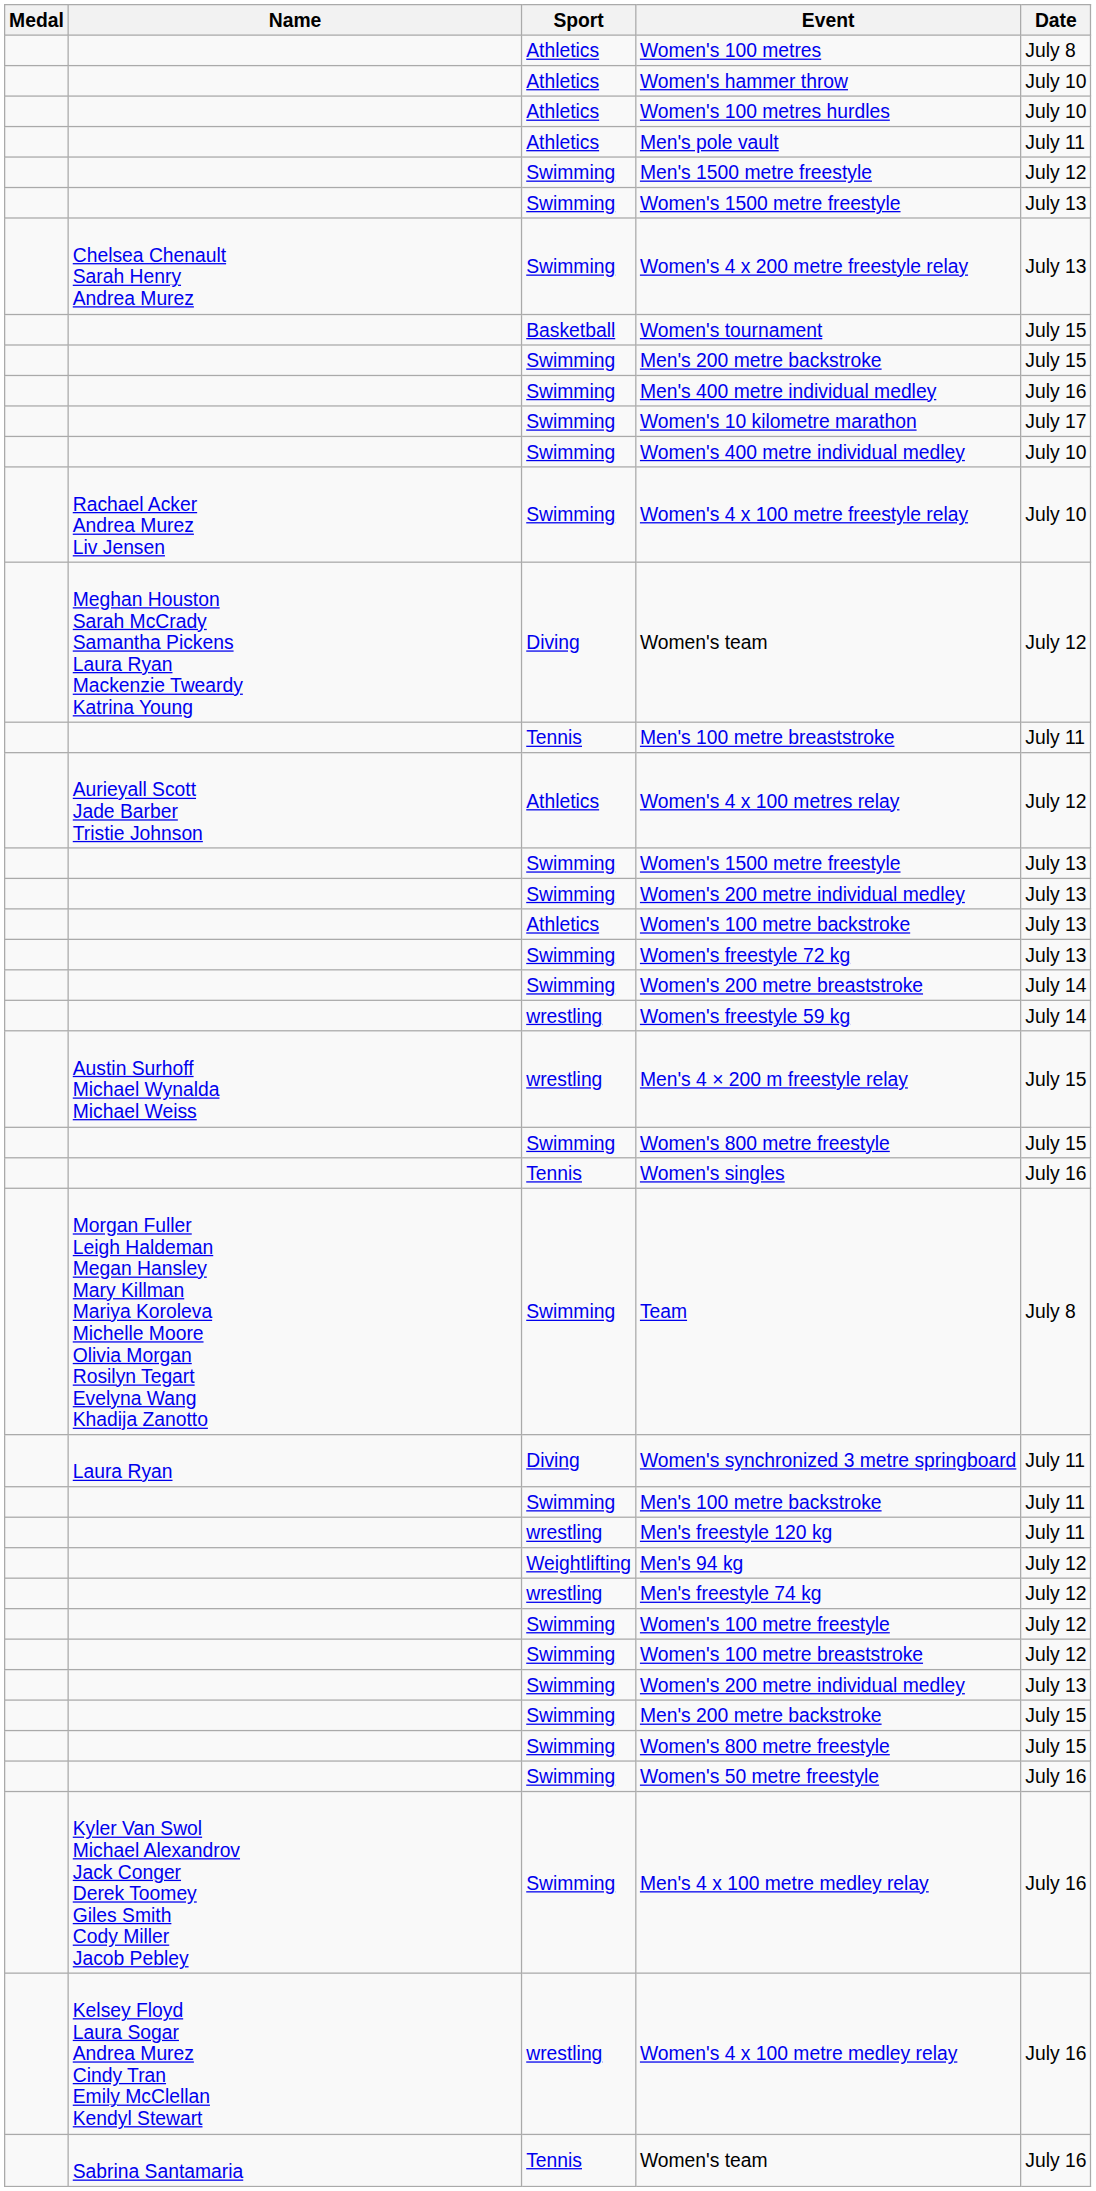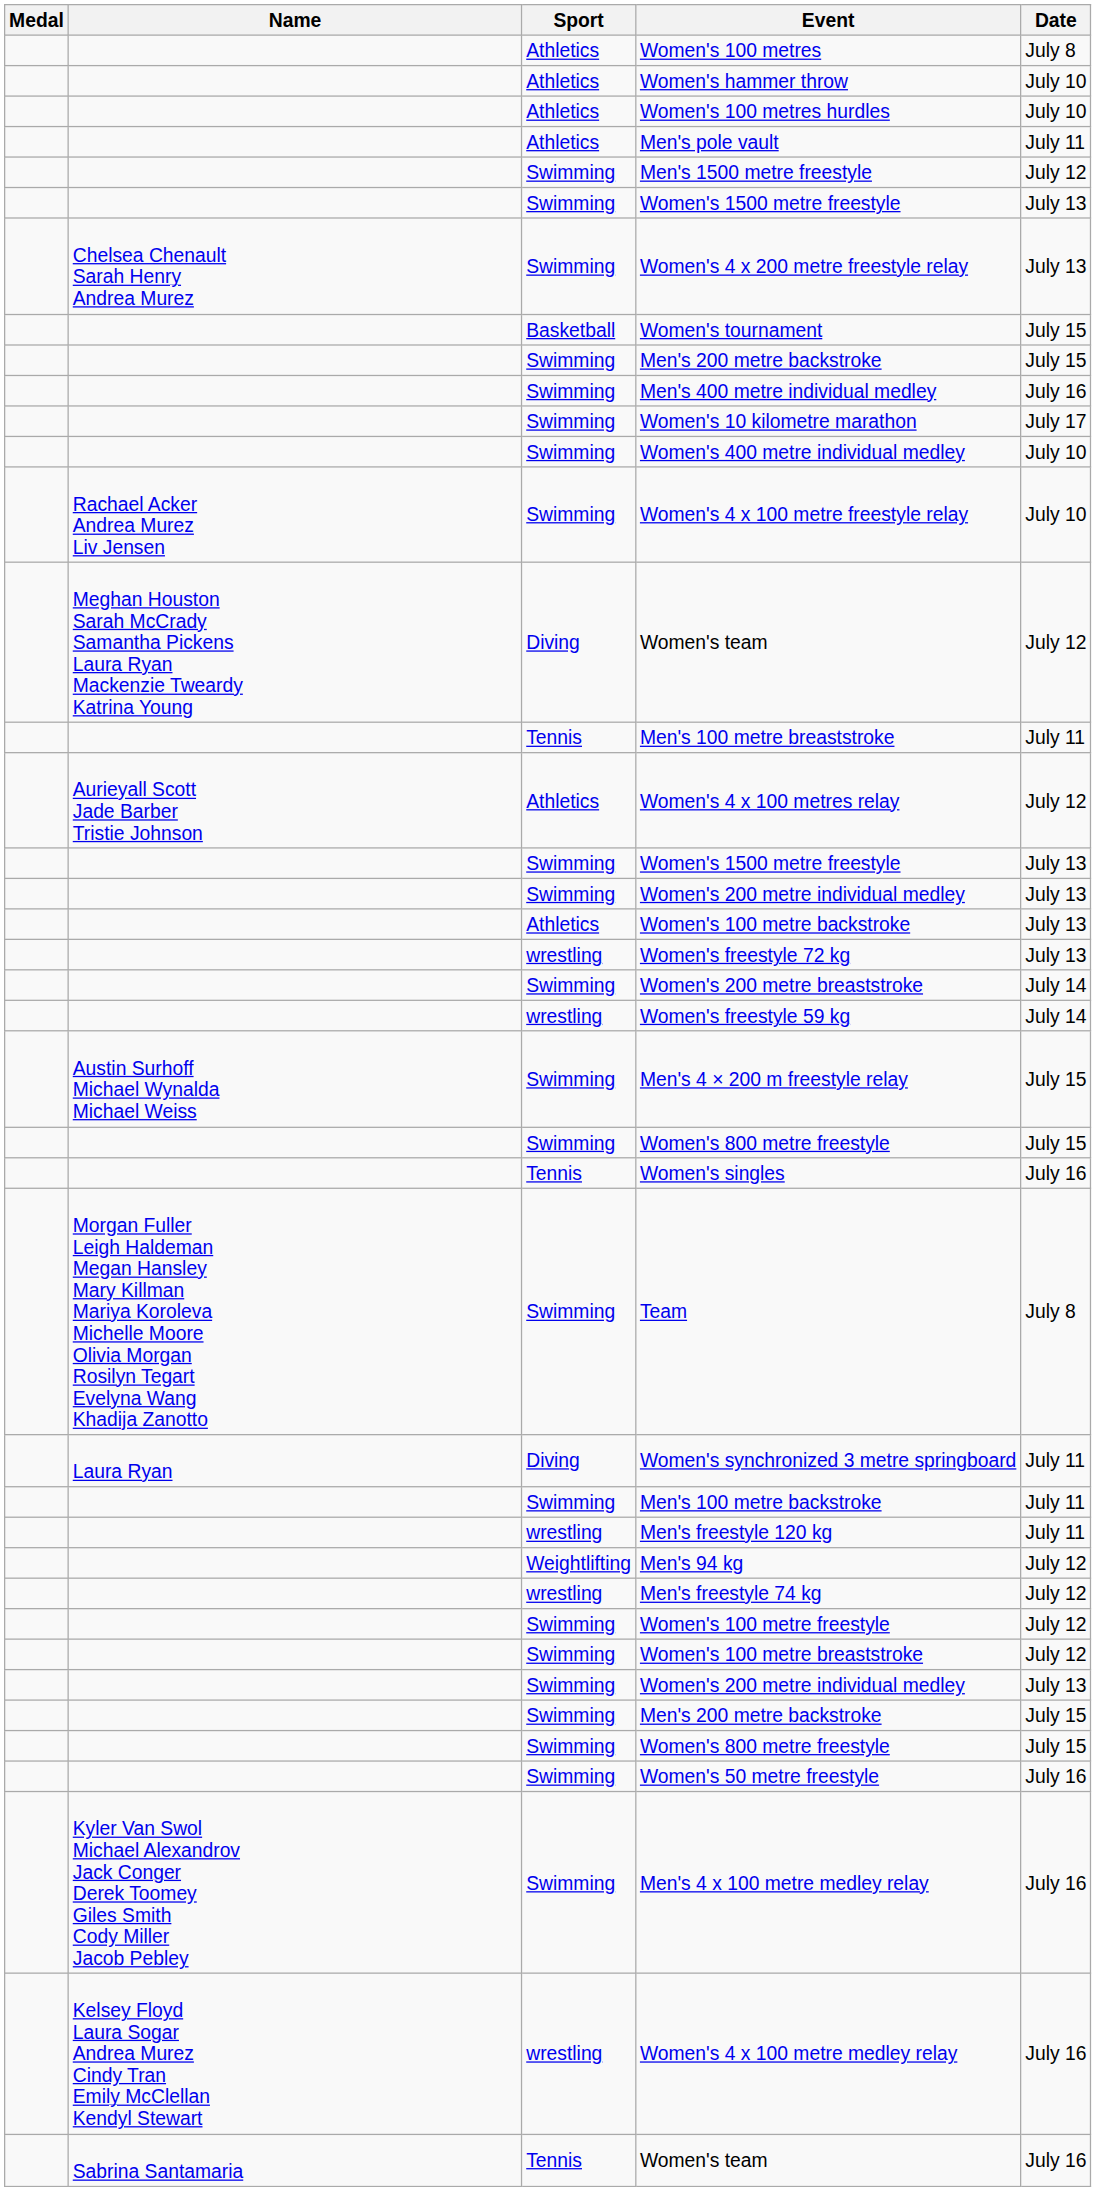Women's freestyle 72 kg | Sport: Swimming -> wrestling
Men's 4 × 200 m freestyle relay | Sport: wrestling -> Swimming
